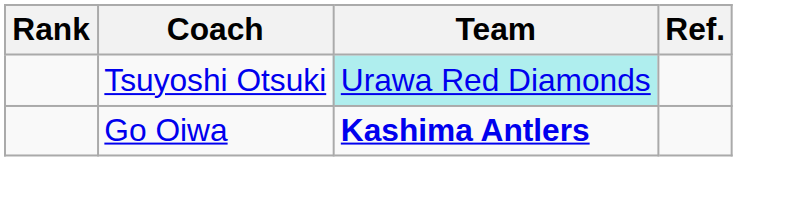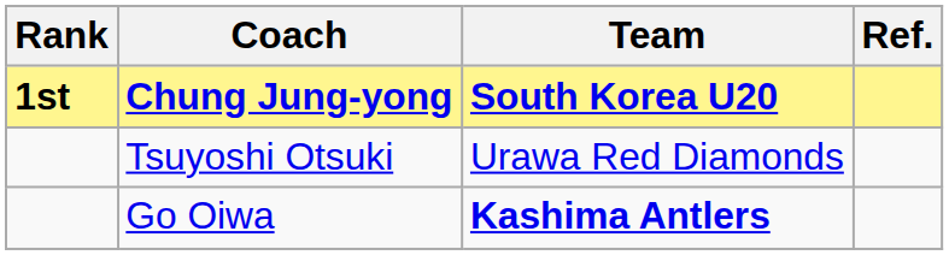+ row: 1st | Chung Jung-yong | South Korea U20
Tsuyoshi Otsuki | Team: paleturquoise background -> no background
